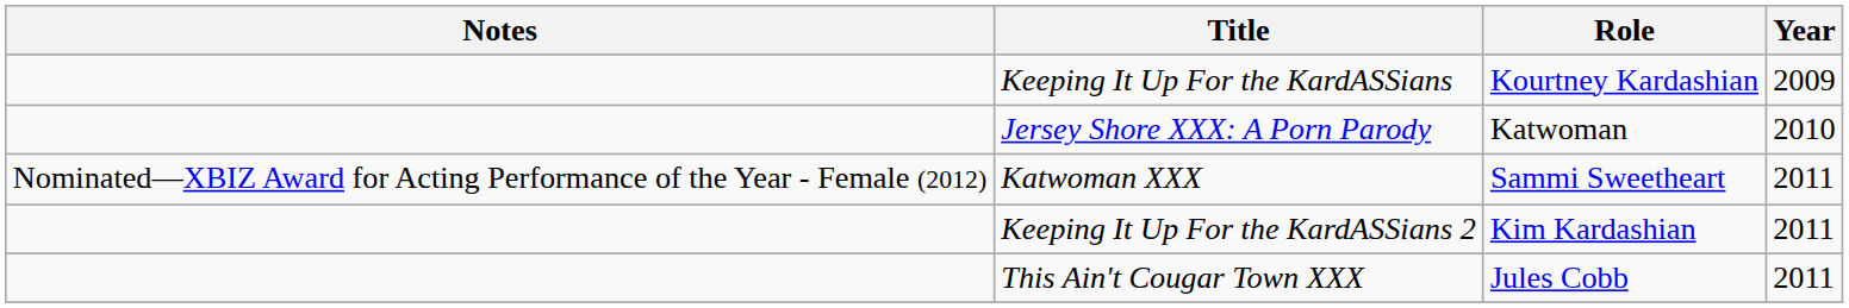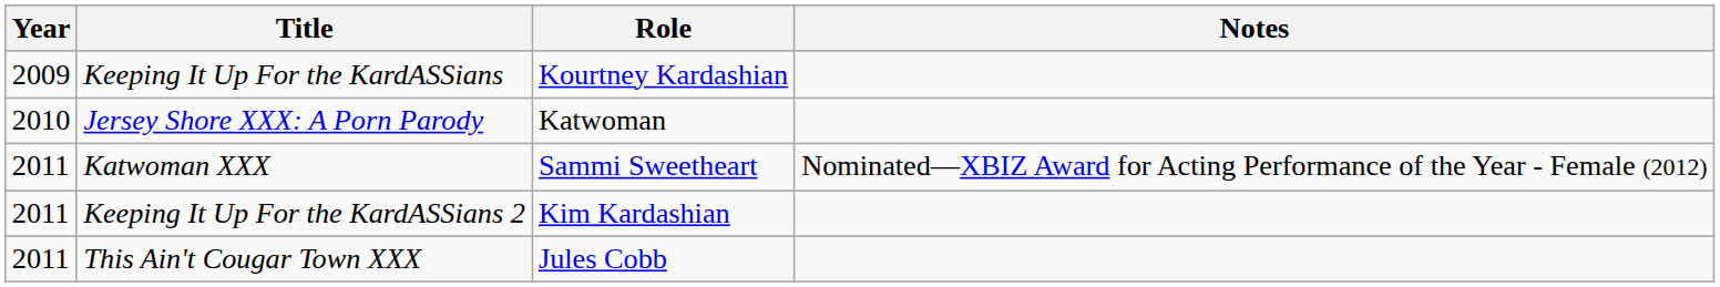columns swapped: Year <-> Notes
